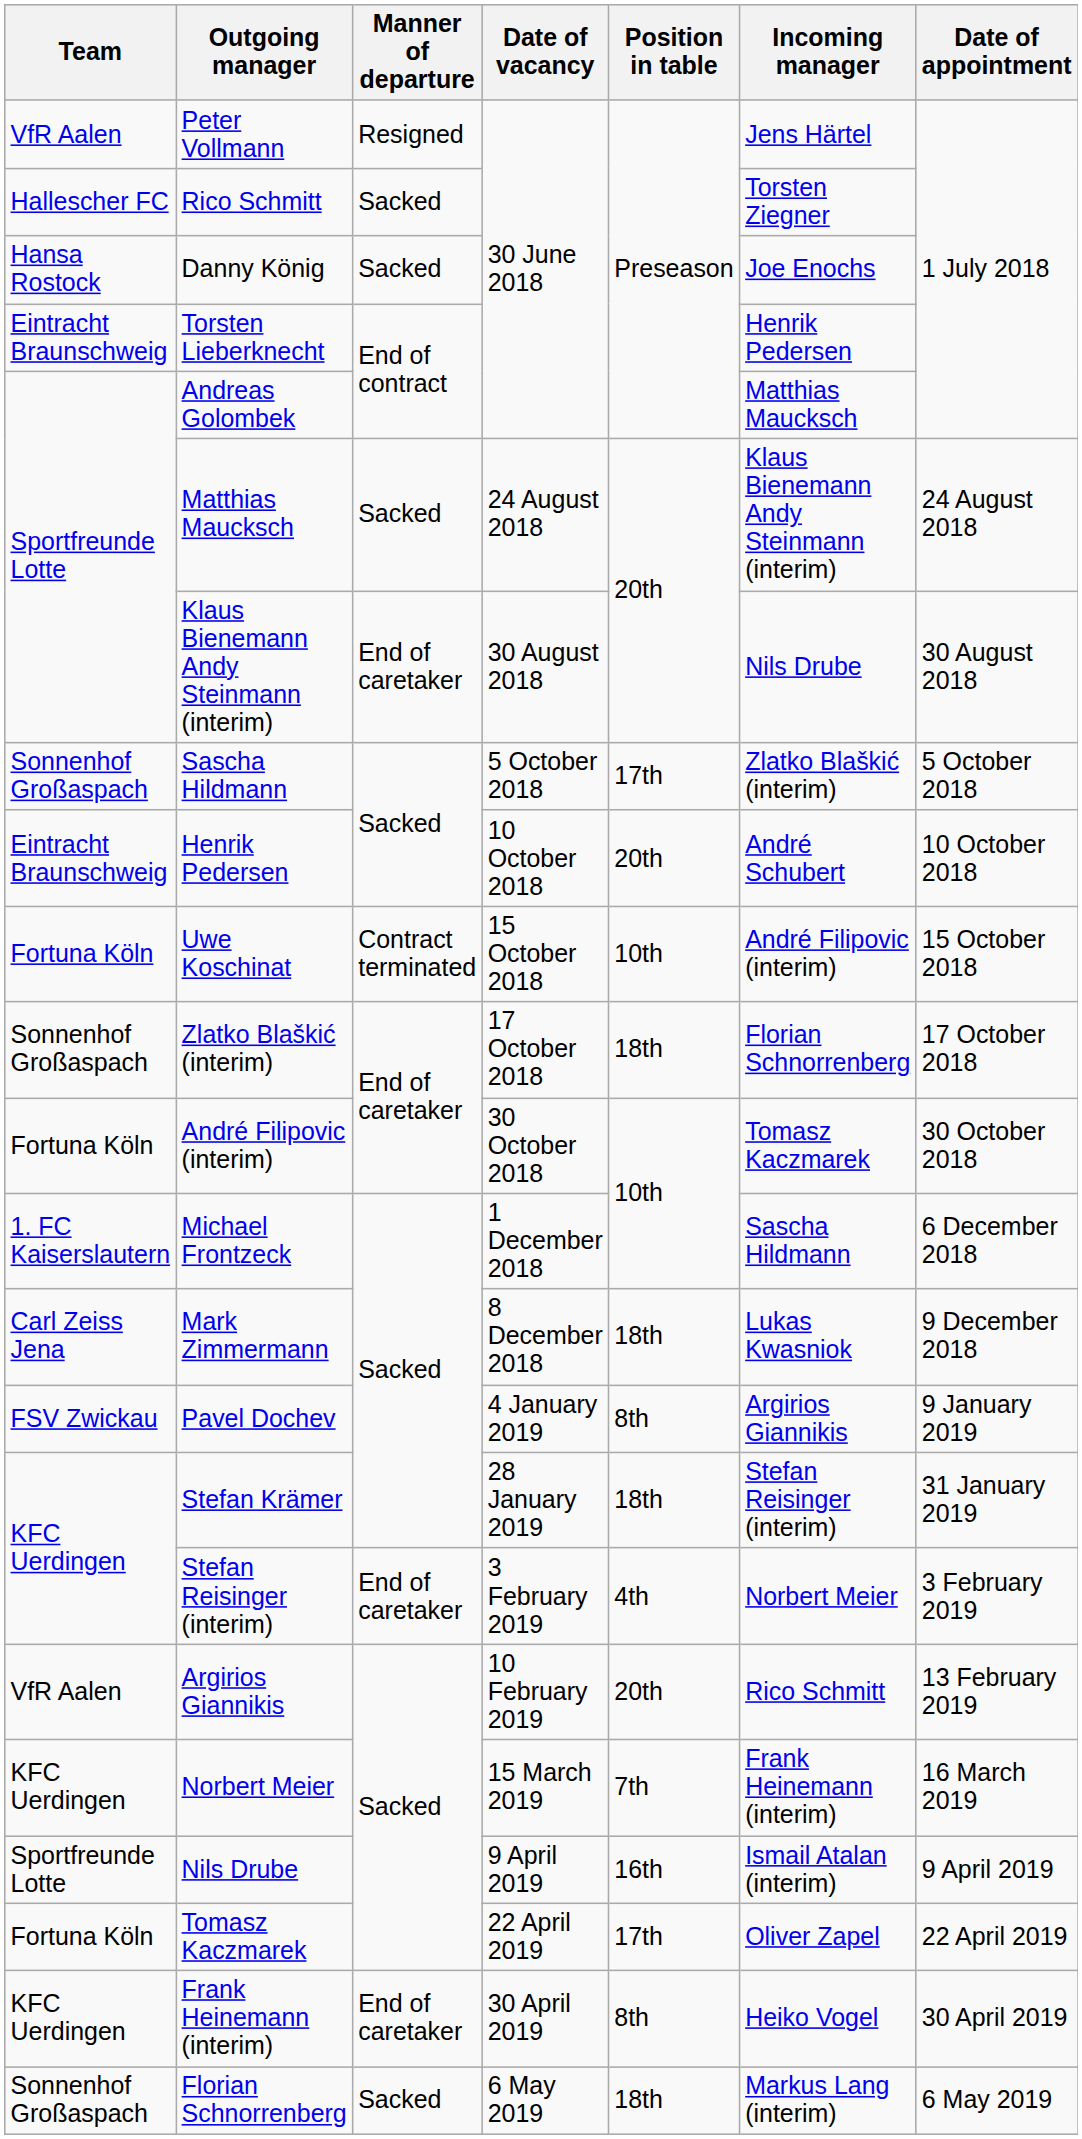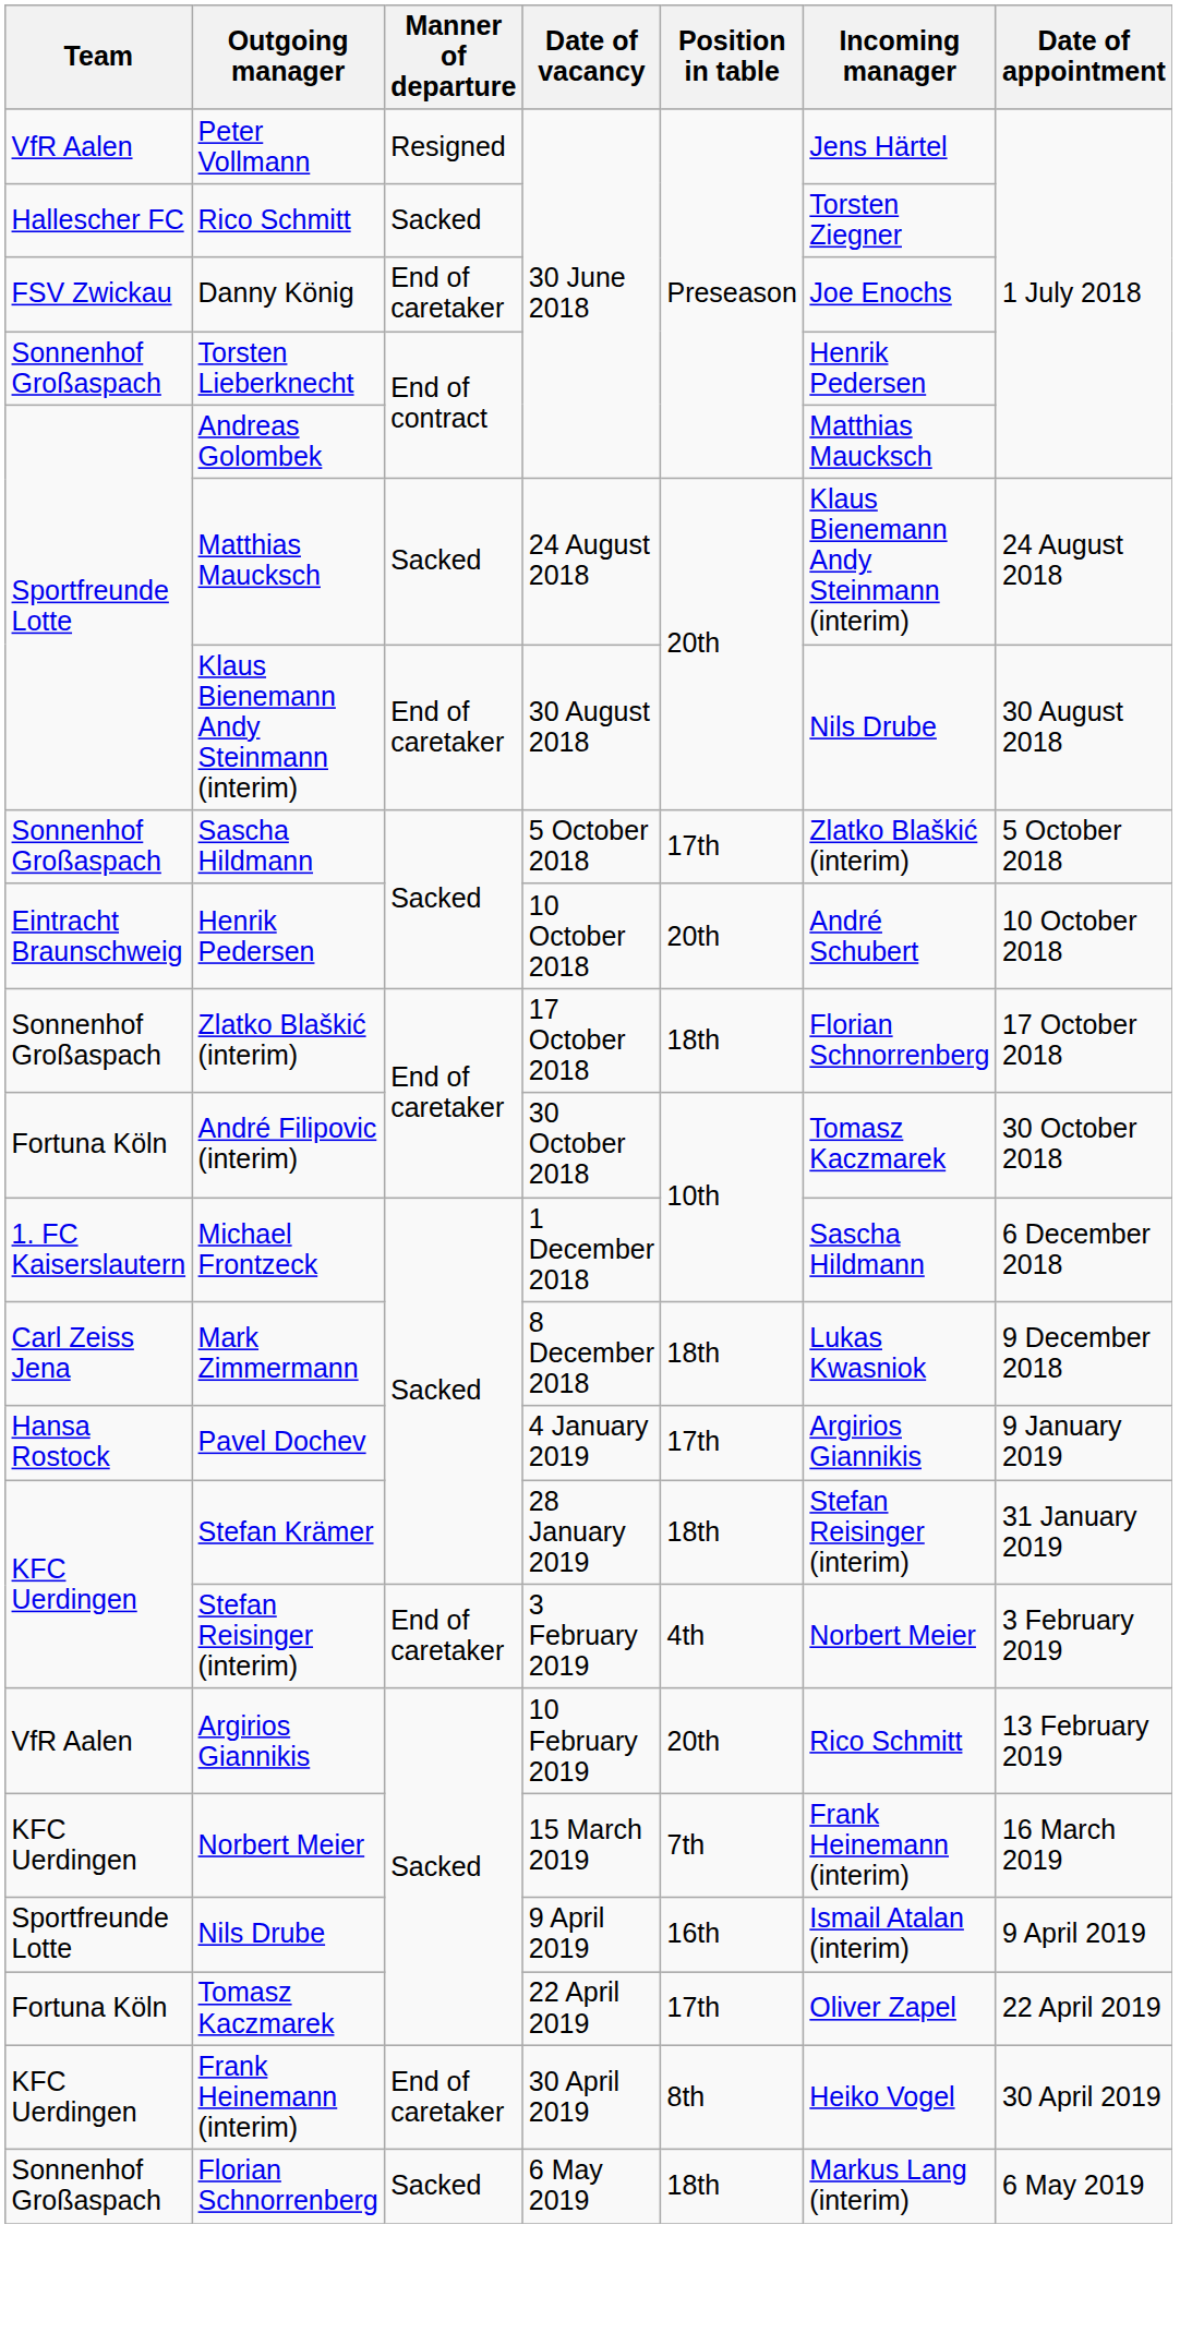Danny König | Team: Hansa Rostock -> FSV Zwickau
Danny König | Manner of departure: Sacked -> End of caretaker
Torsten Lieberknecht | Team: Eintracht Braunschweig -> Sonnenhof Großaspach
- row: Fortuna Köln | Uwe Koschinat | Contract terminated | 15 October 2018 | 10th | André Filipovic (interim) | 15 October 2018
Pavel Dochev | Team: FSV Zwickau -> Hansa Rostock
Pavel Dochev | Position in table: 8th -> 17th
